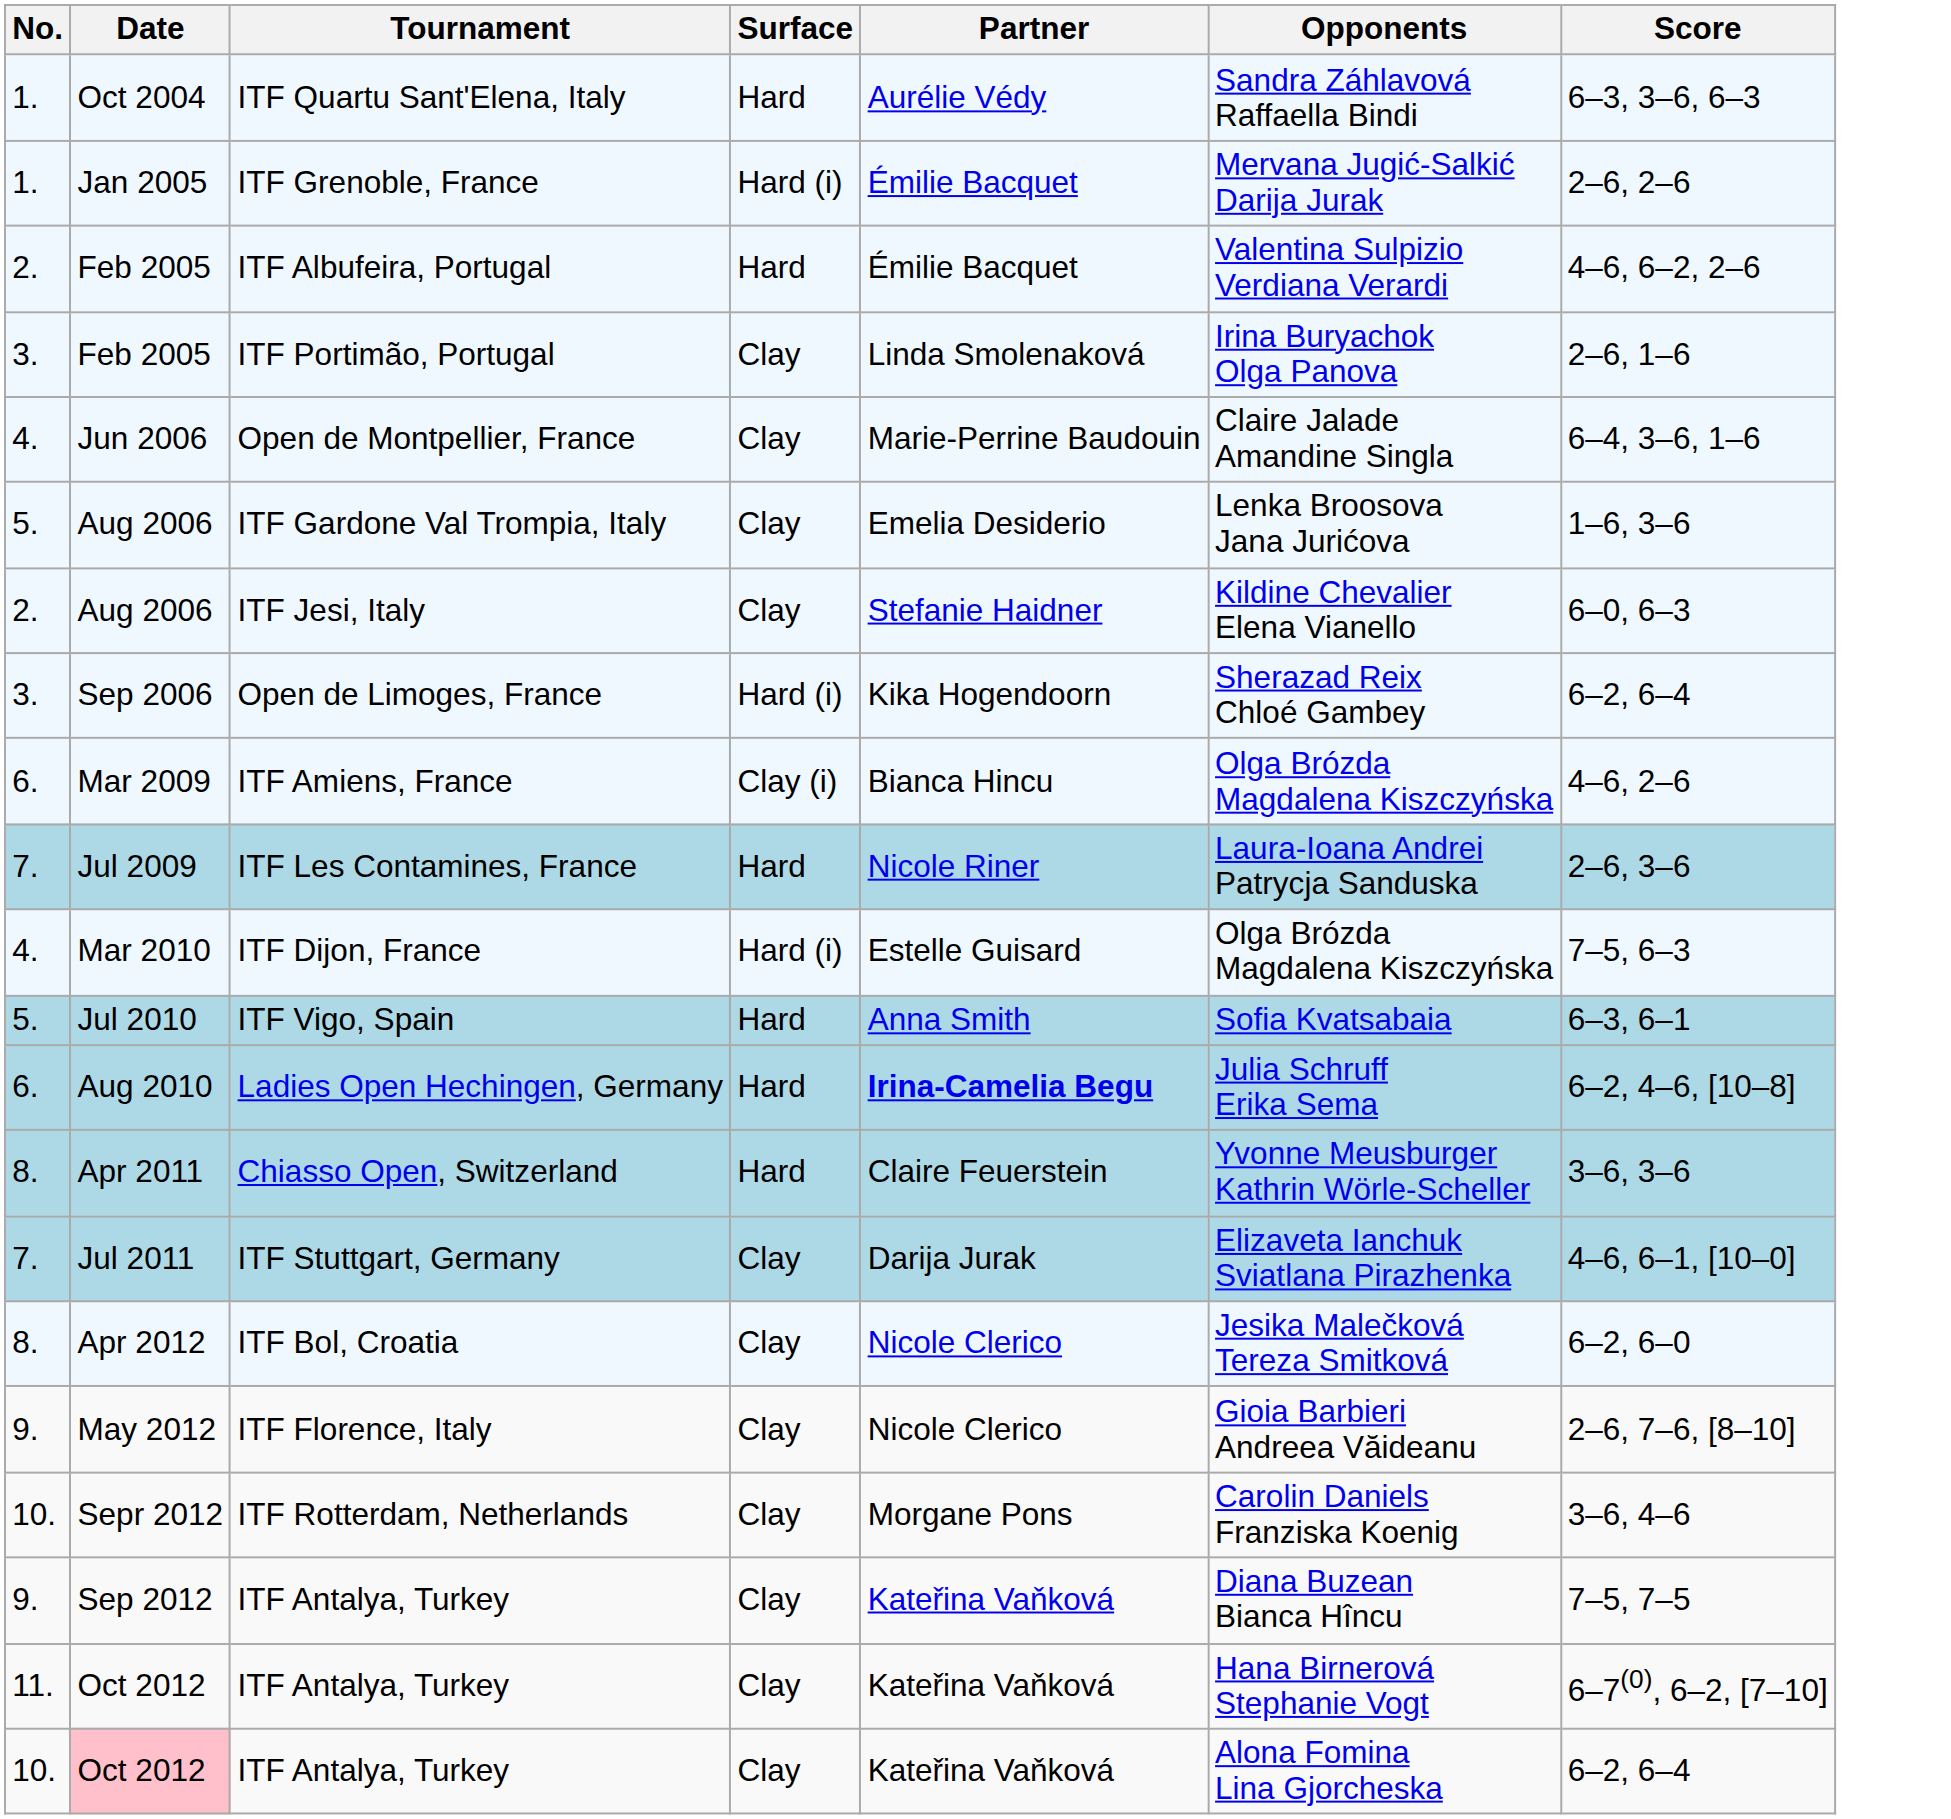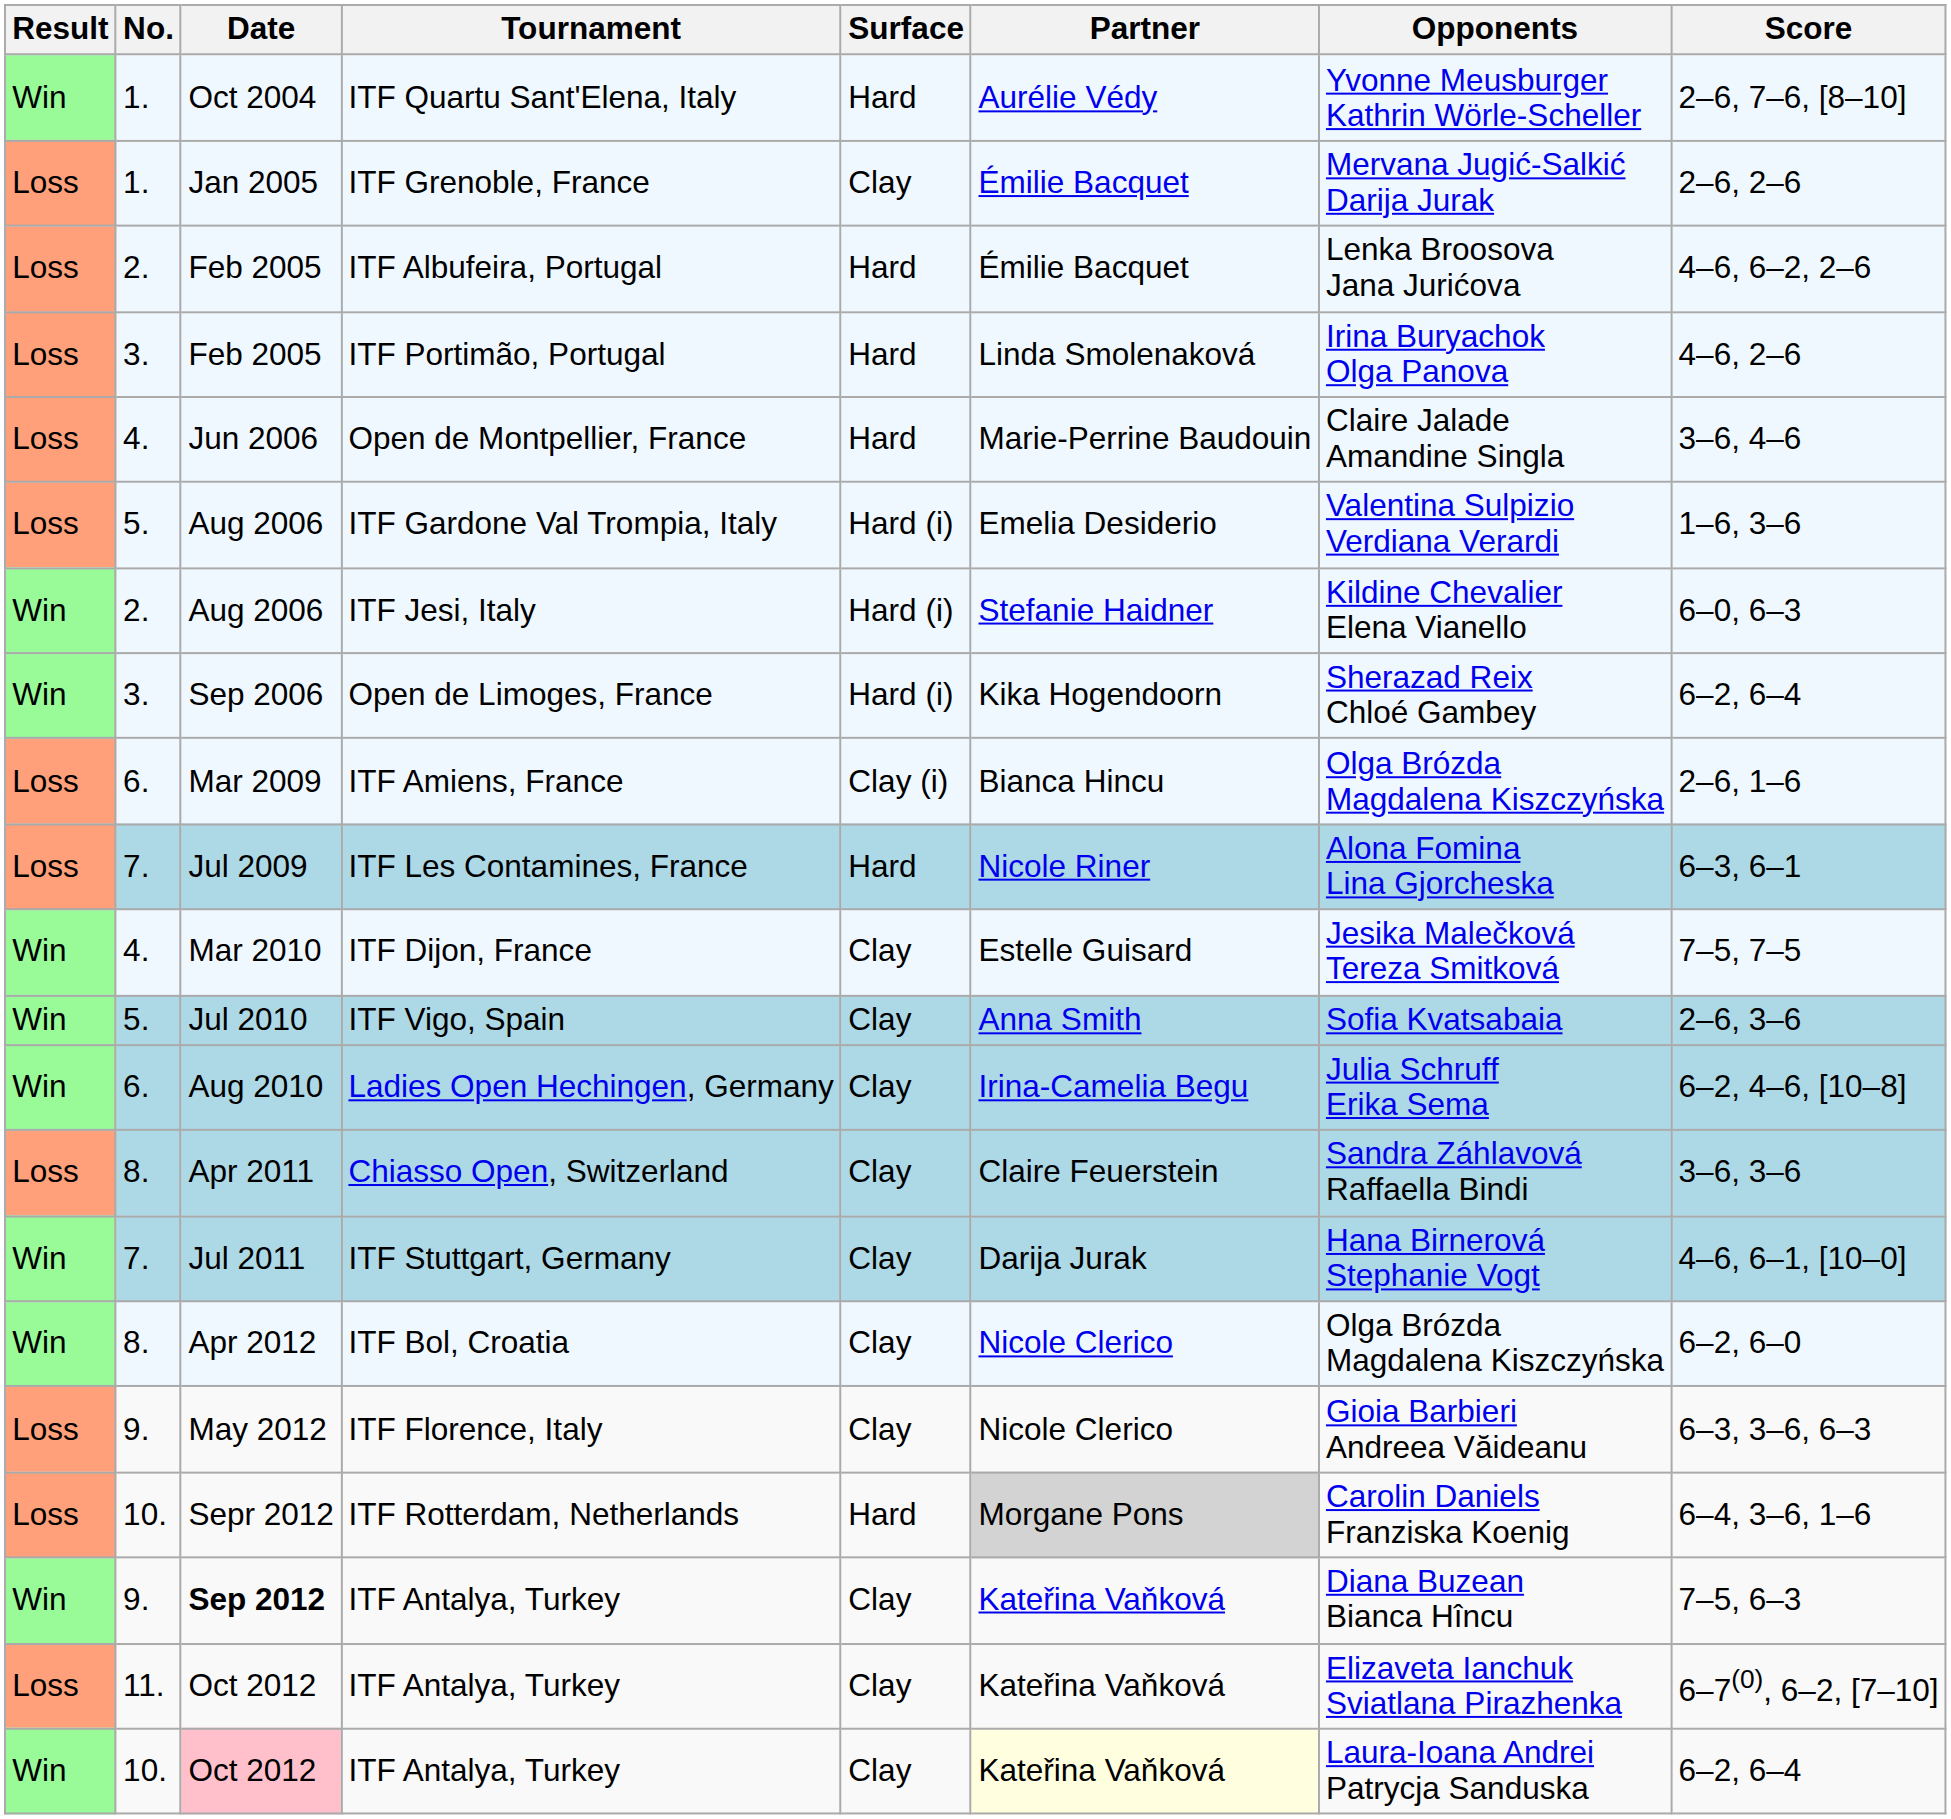+ column: Result | Win | Loss | Loss | Loss | Loss | Loss | Win | Win | Loss | Loss | Win | Win | Win | Loss | Win | Win | Loss | Loss | Win | Loss | Win
ITF Quartu Sant'Elena, Italy | Opponents: Sandra Záhlavová Raffaella Bindi -> Yvonne Meusburger Kathrin Wörle-Scheller
ITF Quartu Sant'Elena, Italy | Score: 6–3, 3–6, 6–3 -> 2–6, 7–6, [8–10]
ITF Grenoble, France | Surface: Hard (i) -> Clay
ITF Albufeira, Portugal | Opponents: Valentina Sulpizio Verdiana Verardi -> Lenka Broosova Jana Jurićova
ITF Portimão, Portugal | Surface: Clay -> Hard
ITF Portimão, Portugal | Score: 2–6, 1–6 -> 4–6, 2–6
Open de Montpellier, France | Surface: Clay -> Hard
Open de Montpellier, France | Score: 6–4, 3–6, 1–6 -> 3–6, 4–6
ITF Gardone Val Trompia, Italy | Surface: Clay -> Hard (i)
ITF Gardone Val Trompia, Italy | Opponents: Lenka Broosova Jana Jurićova -> Valentina Sulpizio Verdiana Verardi
ITF Jesi, Italy | Surface: Clay -> Hard (i)
ITF Amiens, France | Score: 4–6, 2–6 -> 2–6, 1–6
ITF Les Contamines, France | Opponents: Laura-Ioana Andrei Patrycja Sanduska -> Alona Fomina Lina Gjorcheska
ITF Les Contamines, France | Score: 2–6, 3–6 -> 6–3, 6–1
ITF Dijon, France | Surface: Hard (i) -> Clay
ITF Dijon, France | Opponents: Olga Brózda Magdalena Kiszczyńska -> Jesika Malečková Tereza Smitková
ITF Dijon, France | Score: 7–5, 6–3 -> 7–5, 7–5
ITF Vigo, Spain | Surface: Hard -> Clay
ITF Vigo, Spain | Score: 6–3, 6–1 -> 2–6, 3–6
Ladies Open Hechingen, Germany | Surface: Hard -> Clay
Ladies Open Hechingen, Germany | Partner: bold -> normal
Chiasso Open, Switzerland | Surface: Hard -> Clay
Chiasso Open, Switzerland | Opponents: Yvonne Meusburger Kathrin Wörle-Scheller -> Sandra Záhlavová Raffaella Bindi
ITF Stuttgart, Germany | Opponents: Elizaveta Ianchuk Sviatlana Pirazhenka -> Hana Birnerová Stephanie Vogt
ITF Bol, Croatia | Opponents: Jesika Malečková Tereza Smitková -> Olga Brózda Magdalena Kiszczyńska
ITF Florence, Italy | Score: 2–6, 7–6, [8–10] -> 6–3, 3–6, 6–3
ITF Rotterdam, Netherlands | Surface: Clay -> Hard
ITF Rotterdam, Netherlands | Partner: no background -> lightgrey background
ITF Rotterdam, Netherlands | Score: 3–6, 4–6 -> 6–4, 3–6, 1–6
9. / ITF Antalya, Turkey | Date: normal -> bold
9. / ITF Antalya, Turkey | Score: 7–5, 7–5 -> 7–5, 6–3
11. / ITF Antalya, Turkey | Opponents: Hana Birnerová Stephanie Vogt -> Elizaveta Ianchuk Sviatlana Pirazhenka
10. / ITF Antalya, Turkey | Partner: no background -> lightyellow background
10. / ITF Antalya, Turkey | Opponents: Alona Fomina Lina Gjorcheska -> Laura-Ioana Andrei Patrycja Sanduska
